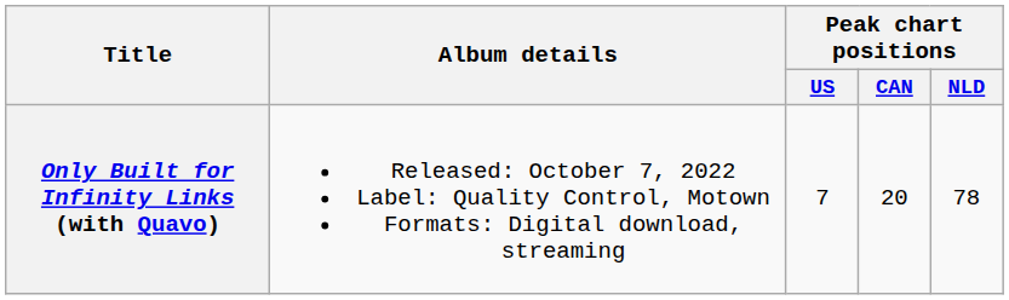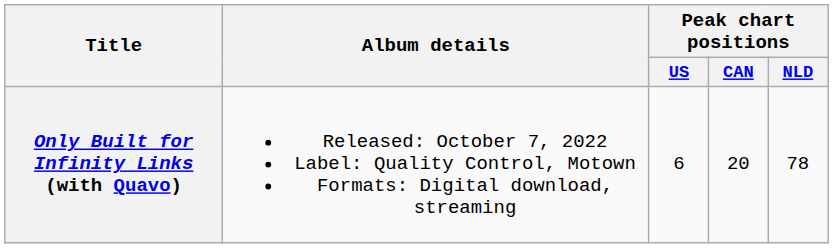Only Built for Infinity Links (with Quavo) | Peak chart positions / US: 7 -> 6
